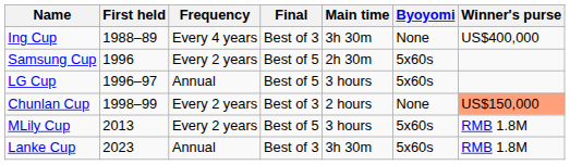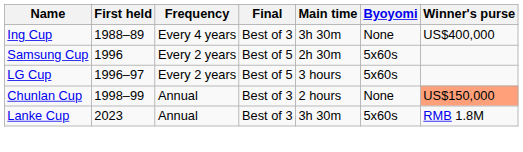LG Cup | Frequency: Annual -> Every 2 years
Chunlan Cup | Frequency: Every 2 years -> Annual
- row: MLily Cup | 2013 | Every 2 years | Best of 5 | 3 hours | 5x60s | RMB 1.8M
